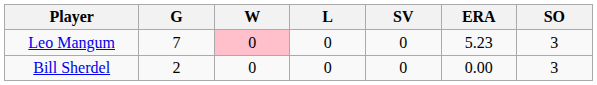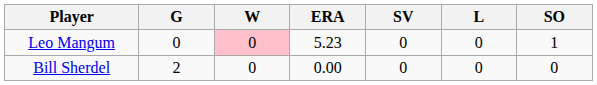columns swapped: L <-> ERA
Leo Mangum | G: 7 -> 0
Leo Mangum | SO: 3 -> 1
Bill Sherdel | SO: 3 -> 0
